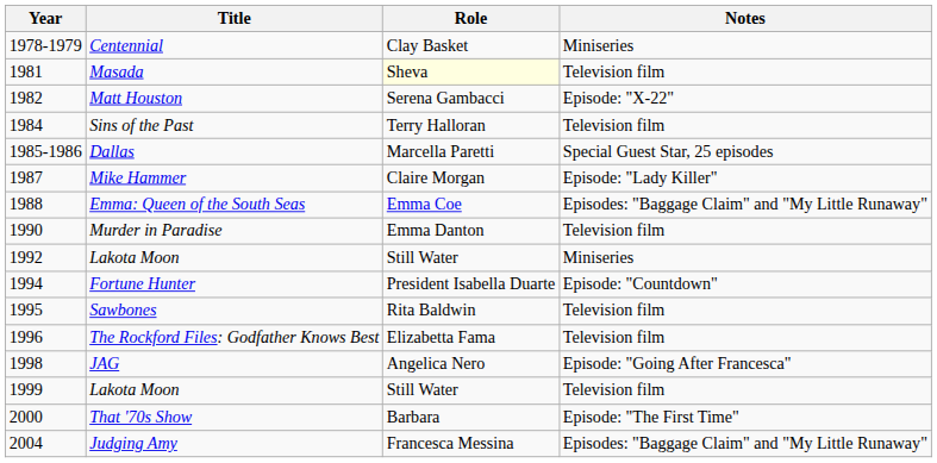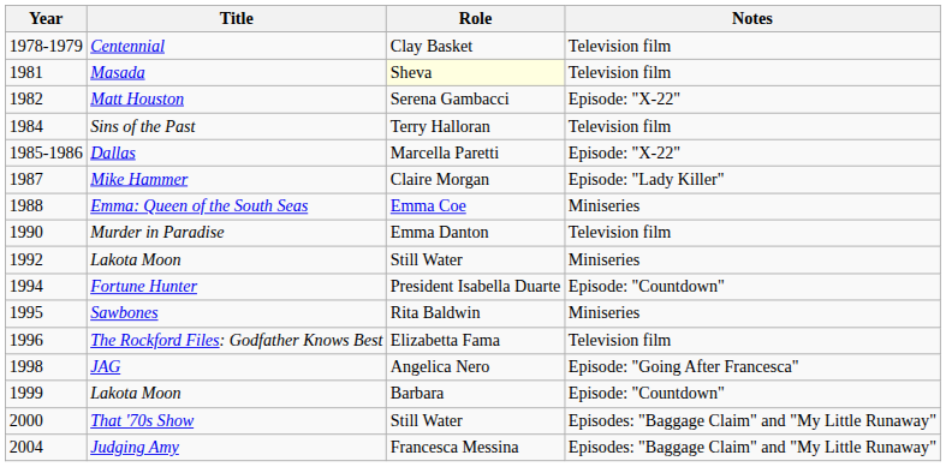Centennial | Notes: Miniseries -> Television film
Dallas | Notes: Special Guest Star, 25 episodes -> Episode: "X-22"
Emma: Queen of the South Seas | Notes: Episodes: "Baggage Claim" and "My Little Runaway" -> Miniseries
Sawbones | Notes: Television film -> Miniseries
1999 / Lakota Moon | Role: Still Water -> Barbara
1999 / Lakota Moon | Notes: Television film -> Episode: "Countdown"
That '70s Show | Role: Barbara -> Still Water
That '70s Show | Notes: Episode: "The First Time" -> Episodes: "Baggage Claim" and "My Little Runaway"
